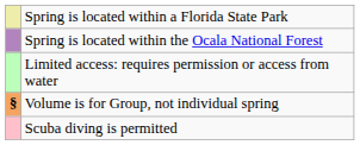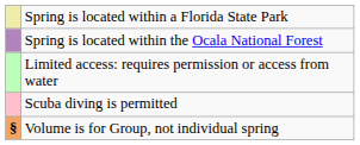rows swapped: Volume is for Group, not individual spring <-> Scuba diving is permitted
